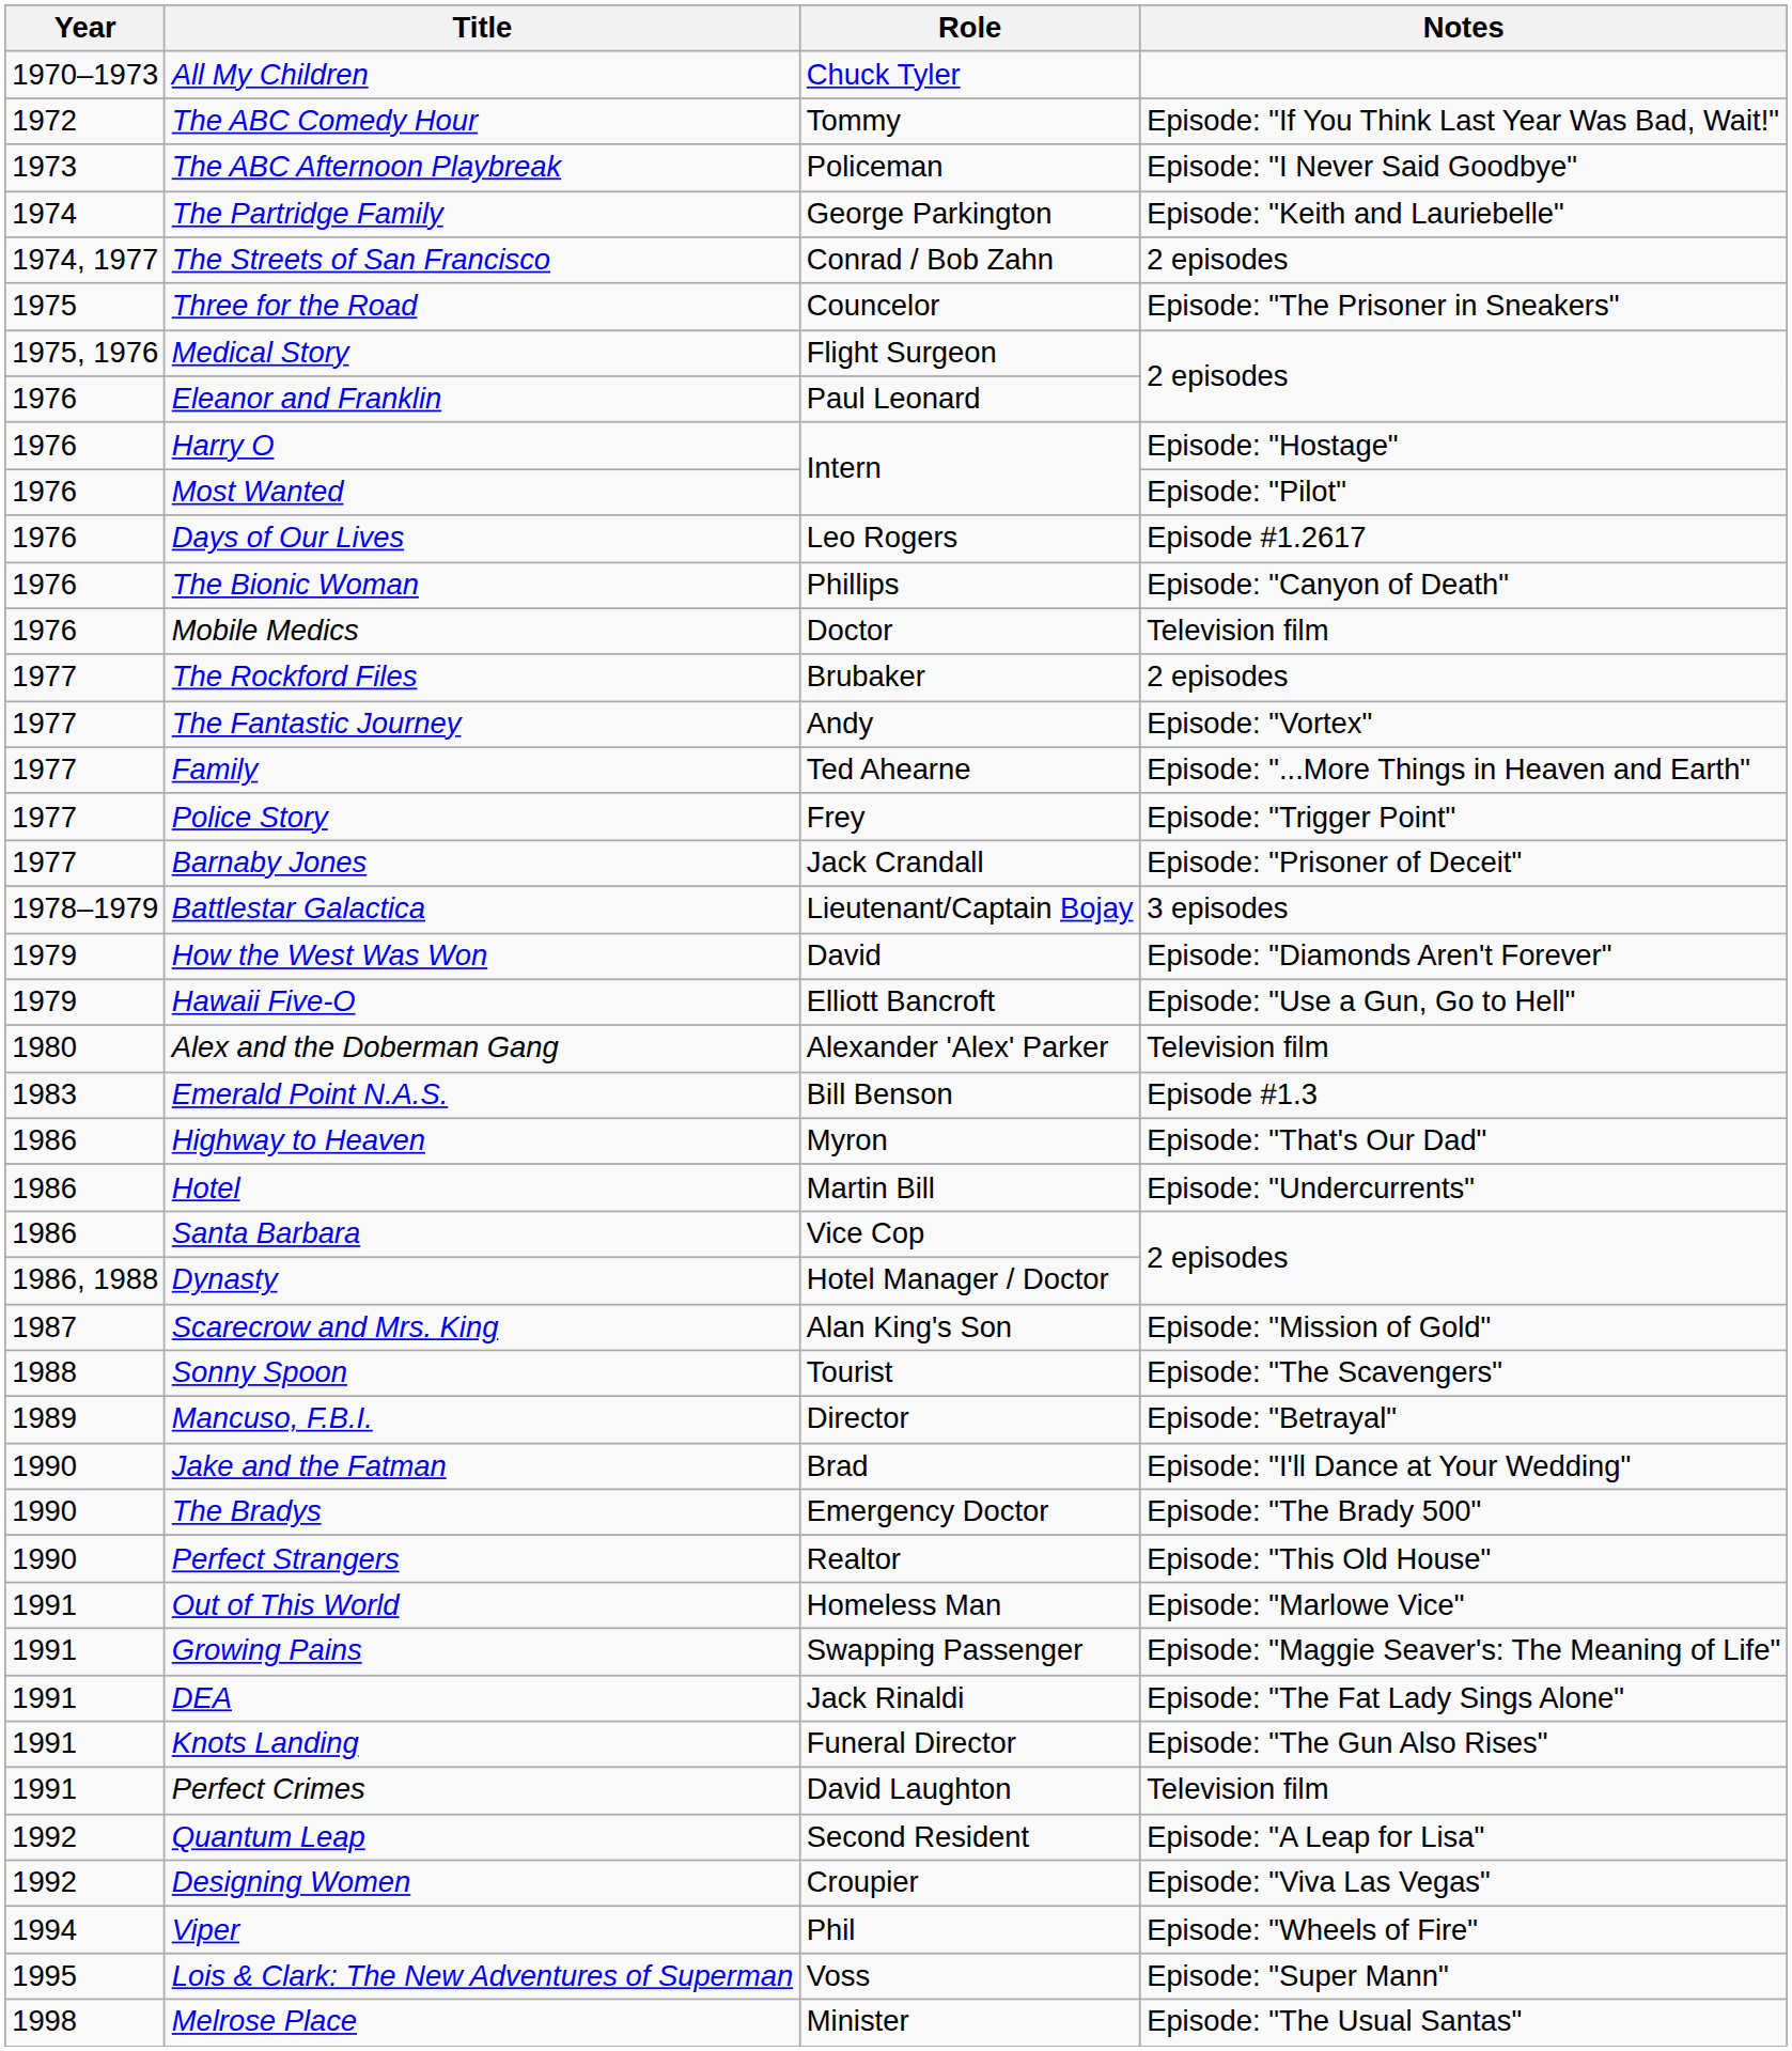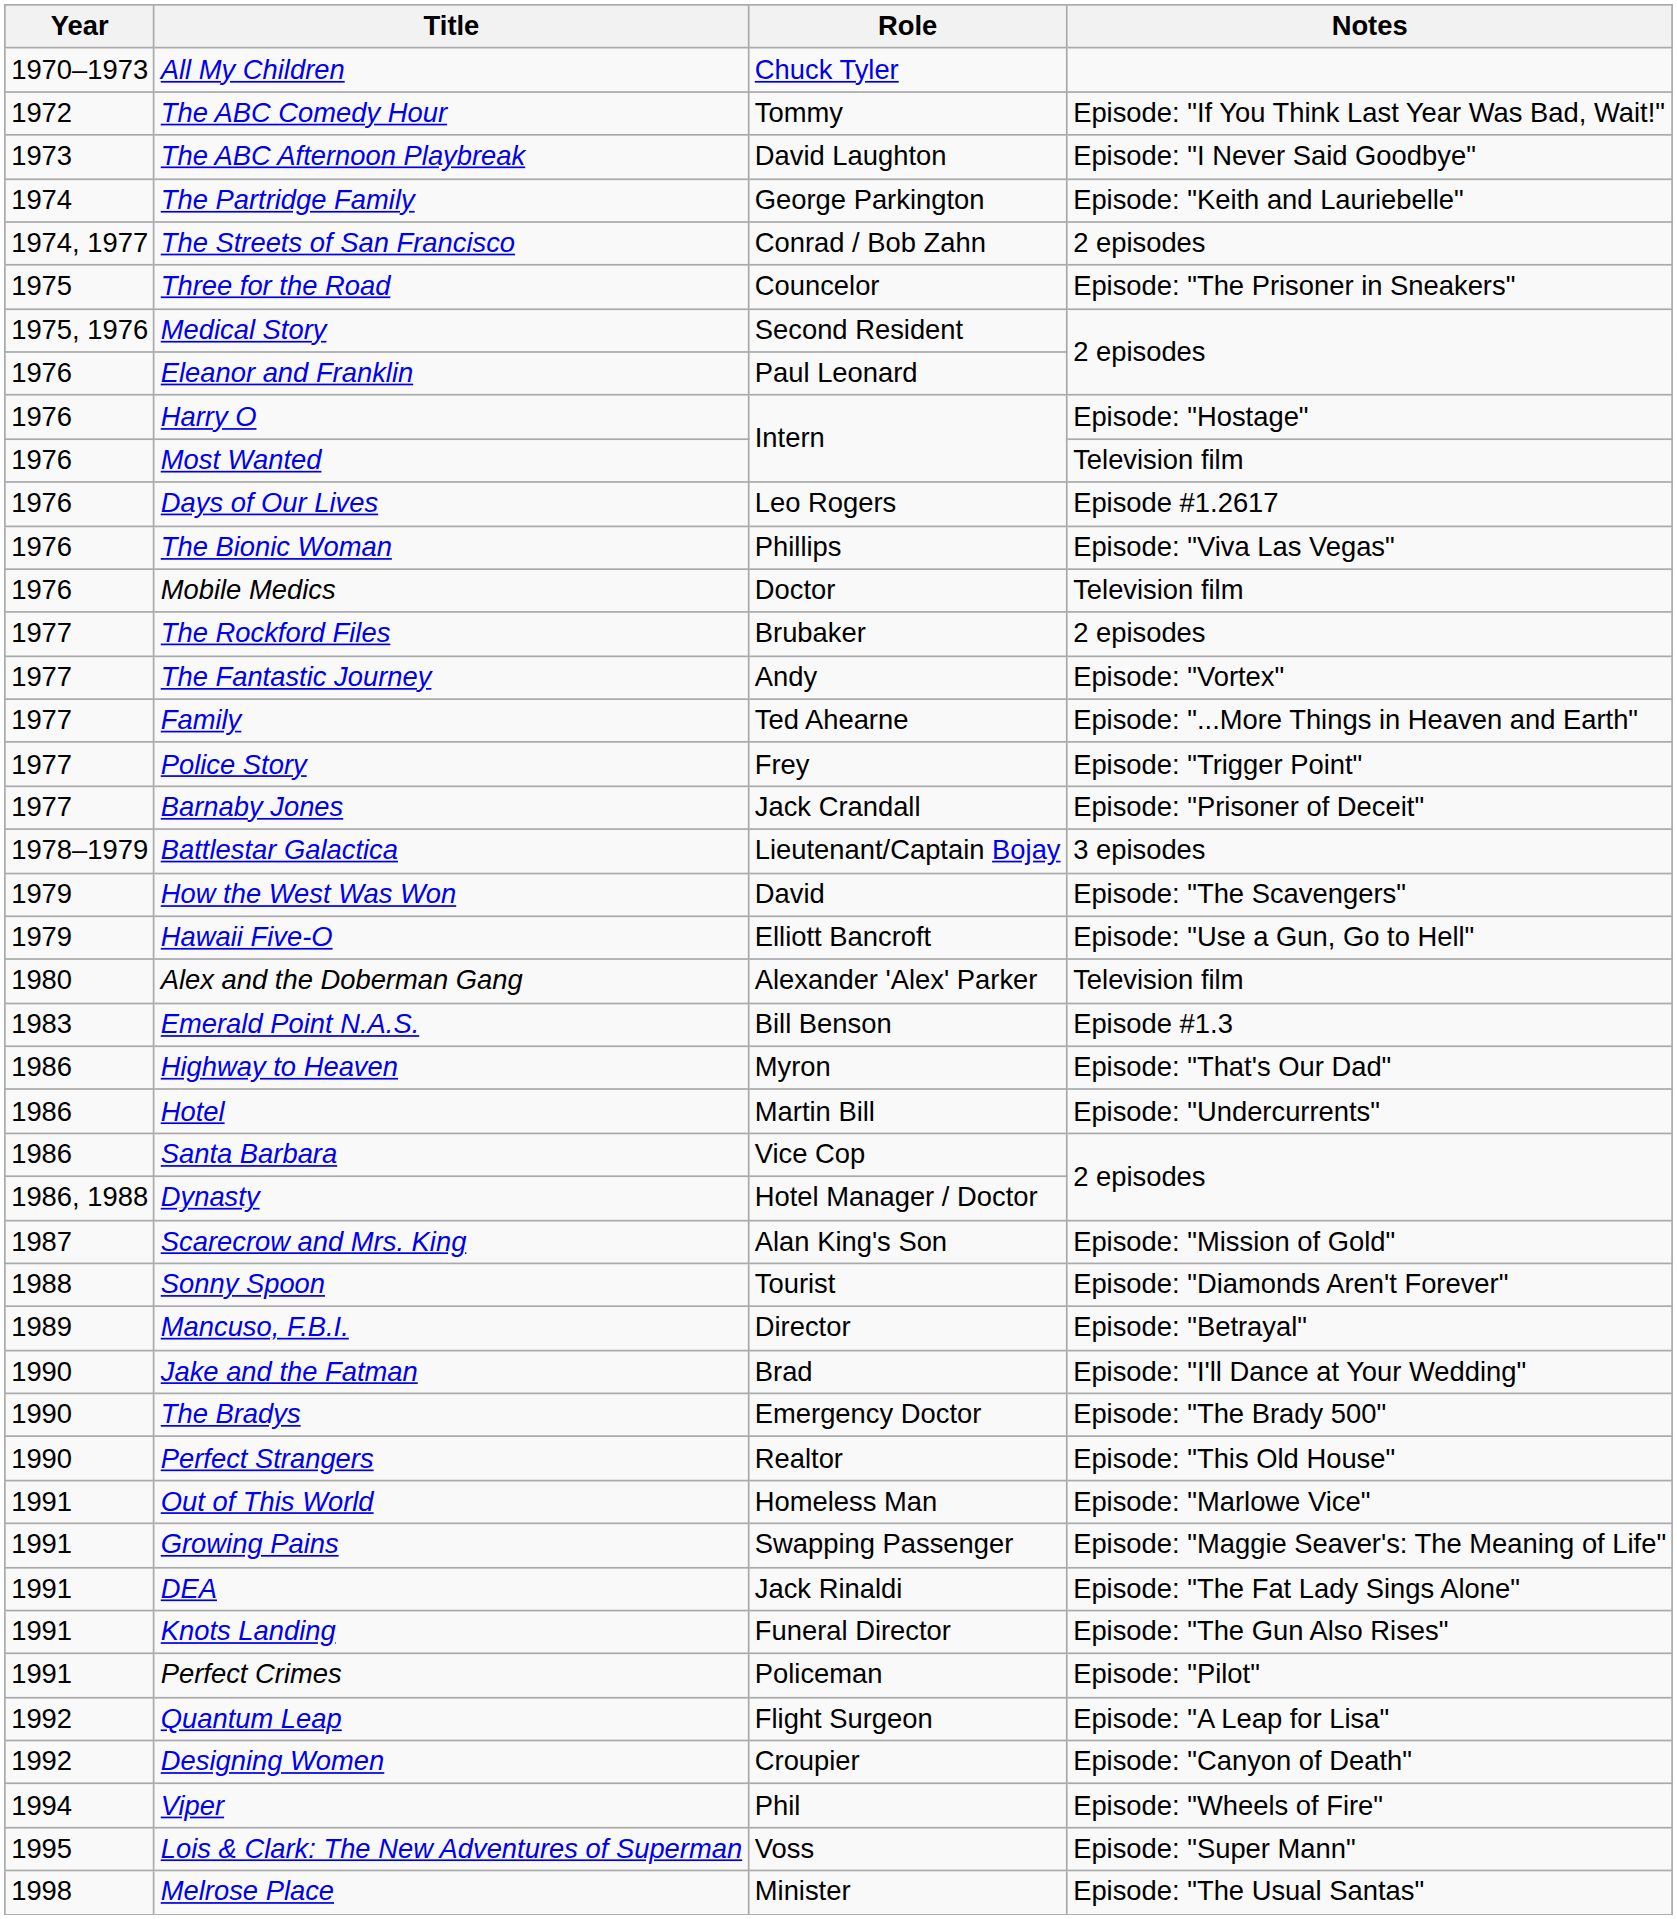The ABC Afternoon Playbreak | Role: Policeman -> David Laughton
Medical Story | Role: Flight Surgeon -> Second Resident
Most Wanted | Notes: Episode: "Pilot" -> Television film
The Bionic Woman | Notes: Episode: "Canyon of Death" -> Episode: "Viva Las Vegas"
How the West Was Won | Notes: Episode: "Diamonds Aren't Forever" -> Episode: "The Scavengers"
Sonny Spoon | Notes: Episode: "The Scavengers" -> Episode: "Diamonds Aren't Forever"
Perfect Crimes | Role: David Laughton -> Policeman
Perfect Crimes | Notes: Television film -> Episode: "Pilot"
Quantum Leap | Role: Second Resident -> Flight Surgeon
Designing Women | Notes: Episode: "Viva Las Vegas" -> Episode: "Canyon of Death"
